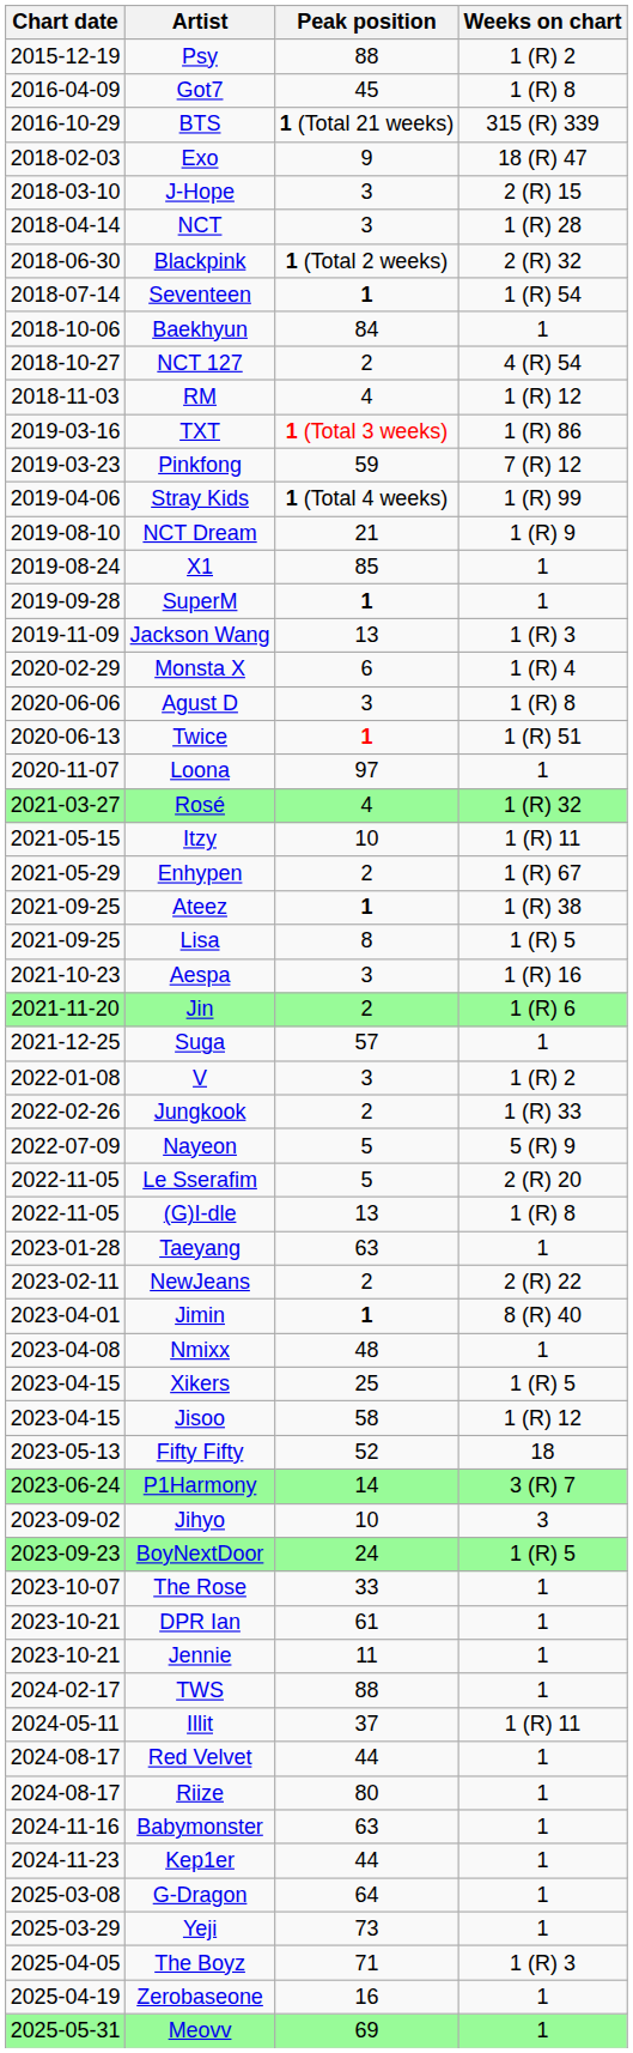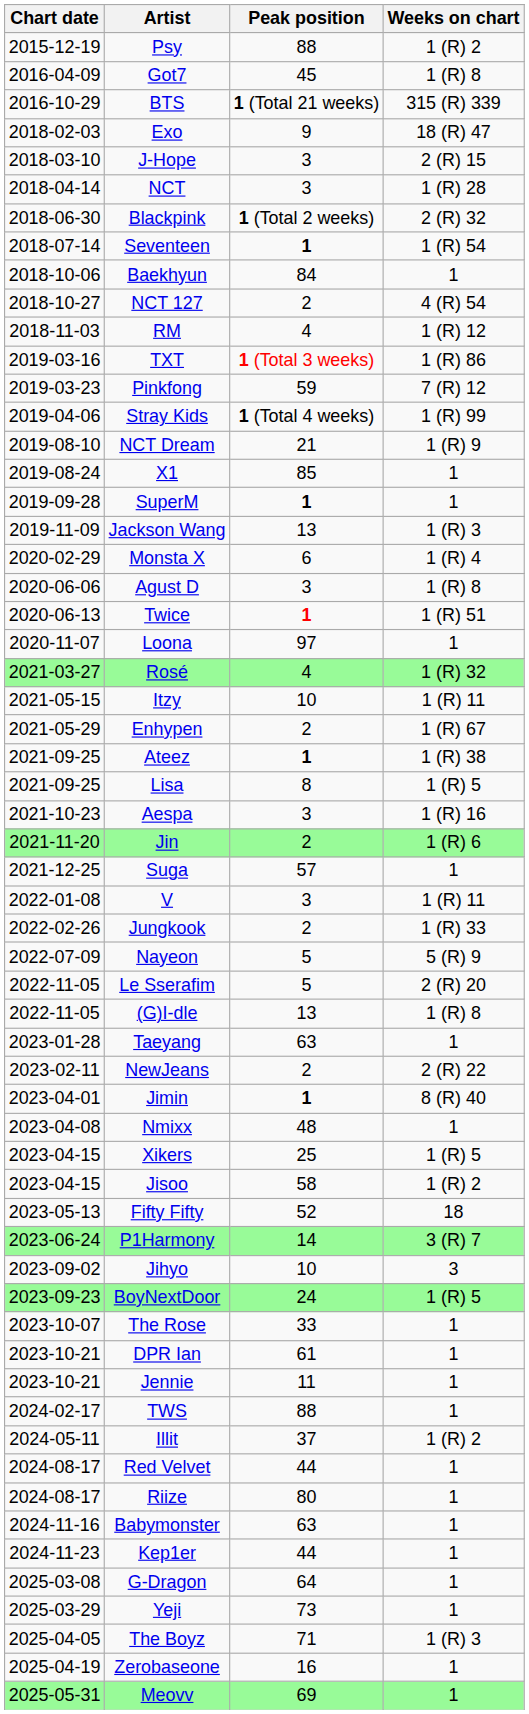V | Weeks on chart: 1 (R) 2 -> 1 (R) 11
Jisoo | Weeks on chart: 1 (R) 12 -> 1 (R) 2
Illit | Weeks on chart: 1 (R) 11 -> 1 (R) 2
